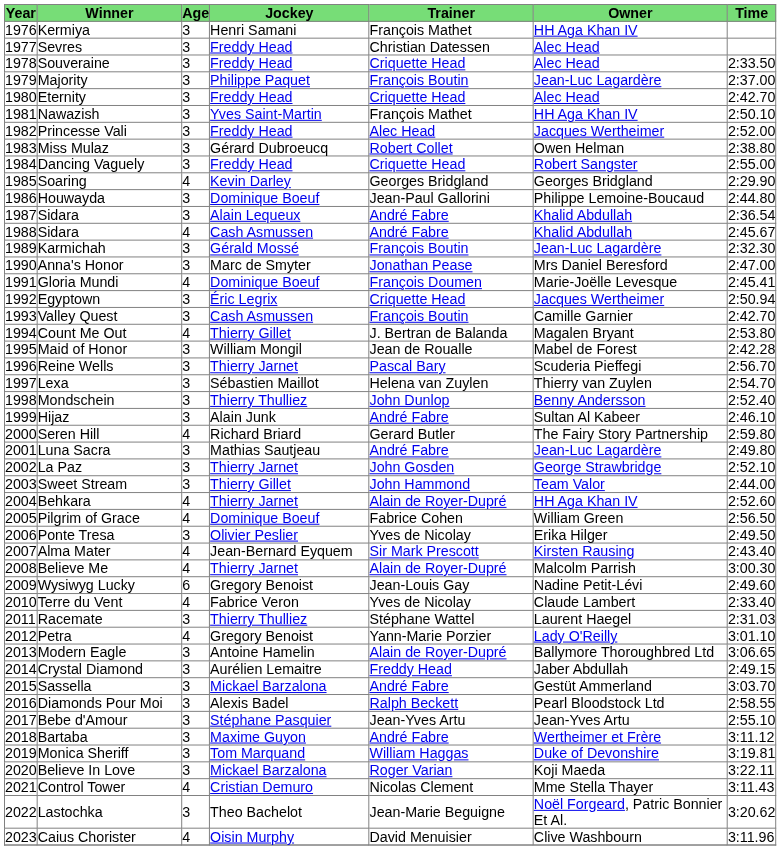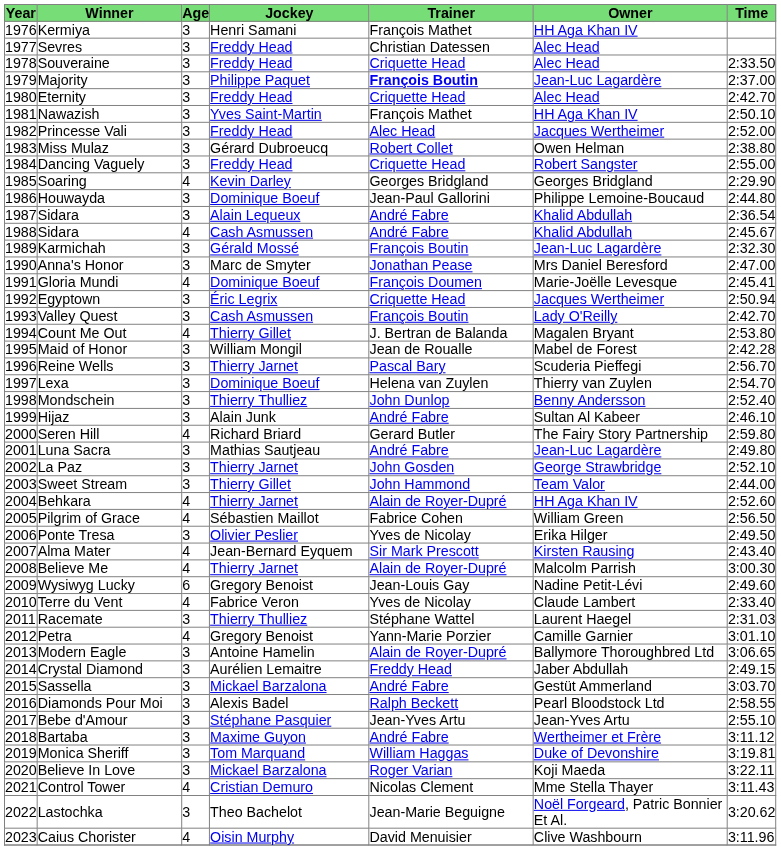Majority | Trainer: normal -> bold
Valley Quest | Owner: Camille Garnier -> Lady O'Reilly
Lexa | Jockey: Sébastien Maillot -> Dominique Boeuf
Pilgrim of Grace | Jockey: Dominique Boeuf -> Sébastien Maillot
Petra | Owner: Lady O'Reilly -> Camille Garnier
